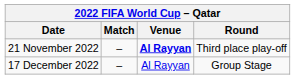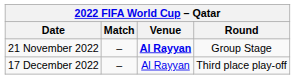21 November 2022 | Round: Third place play-off -> Group Stage
17 December 2022 | Round: Group Stage -> Third place play-off
